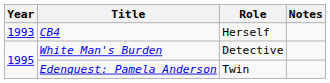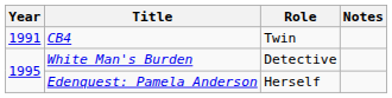CB4 | Year: 1993 -> 1991
CB4 | Role: Herself -> Twin
Edenquest: Pamela Anderson | Role: Twin -> Herself
